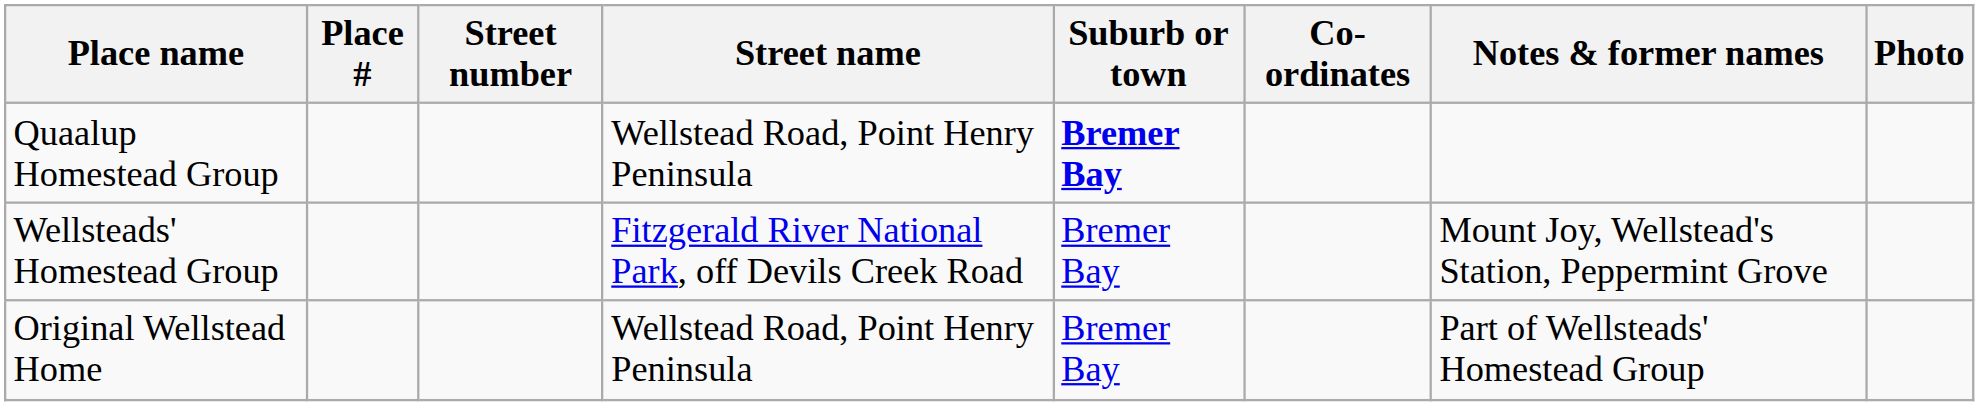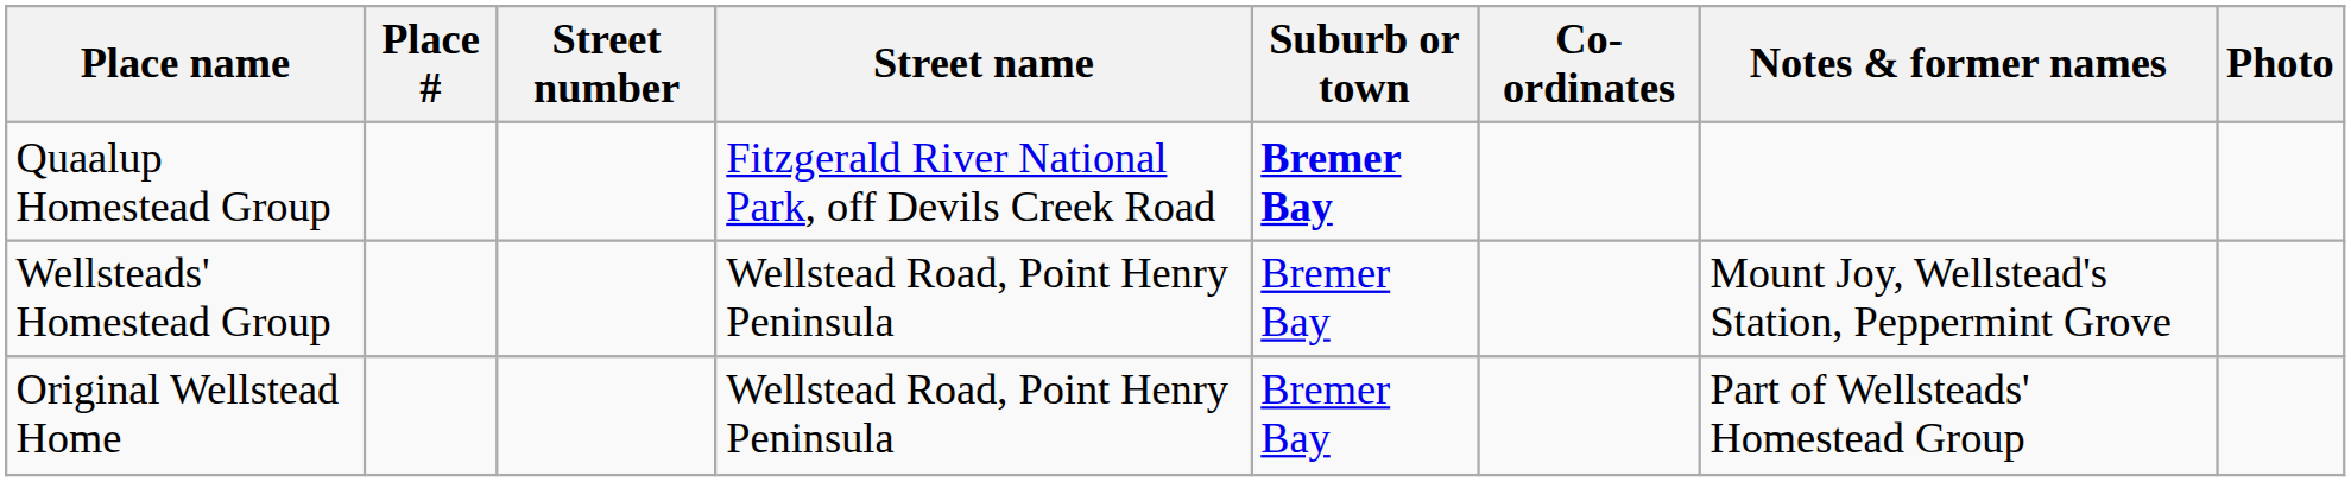Quaalup Homestead Group | Street name: Wellstead Road, Point Henry Peninsula -> Fitzgerald River National Park, off Devils Creek Road
Wellsteads' Homestead Group | Street name: Fitzgerald River National Park, off Devils Creek Road -> Wellstead Road, Point Henry Peninsula
